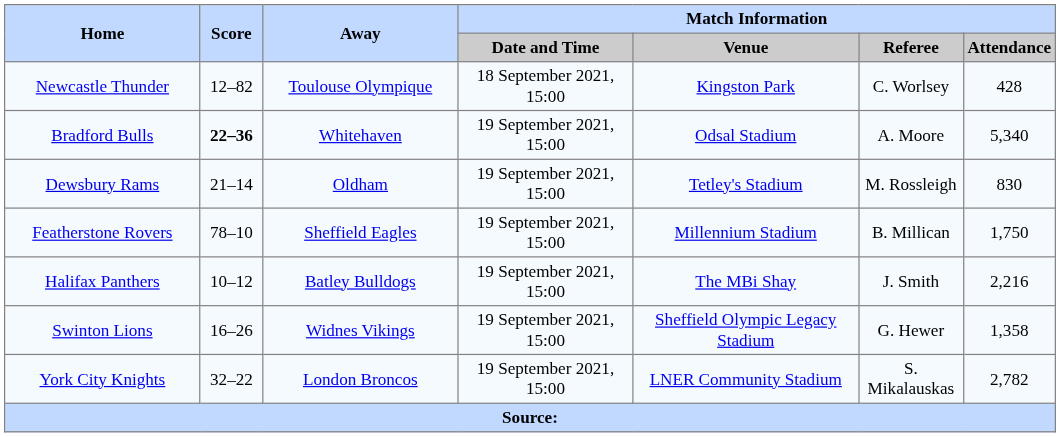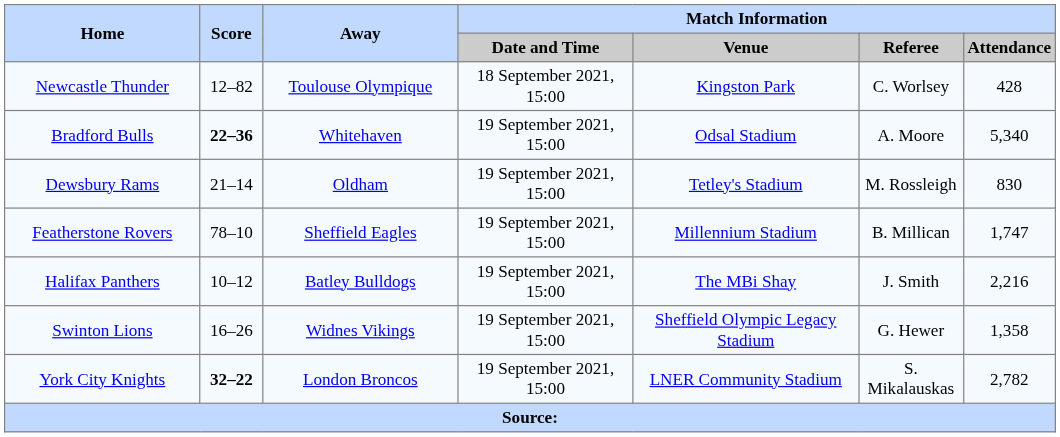Featherstone Rovers | Match Information / Attendance: 1,750 -> 1,747
York City Knights | Score: normal -> bold
